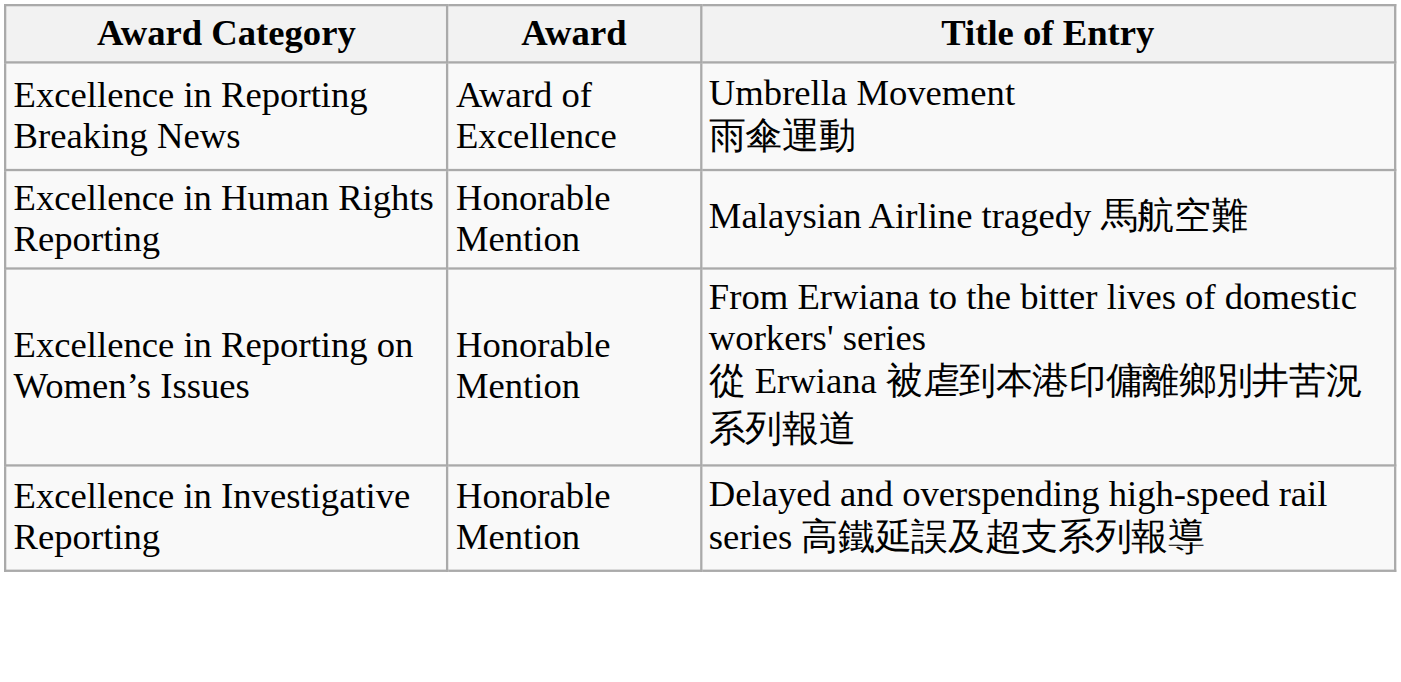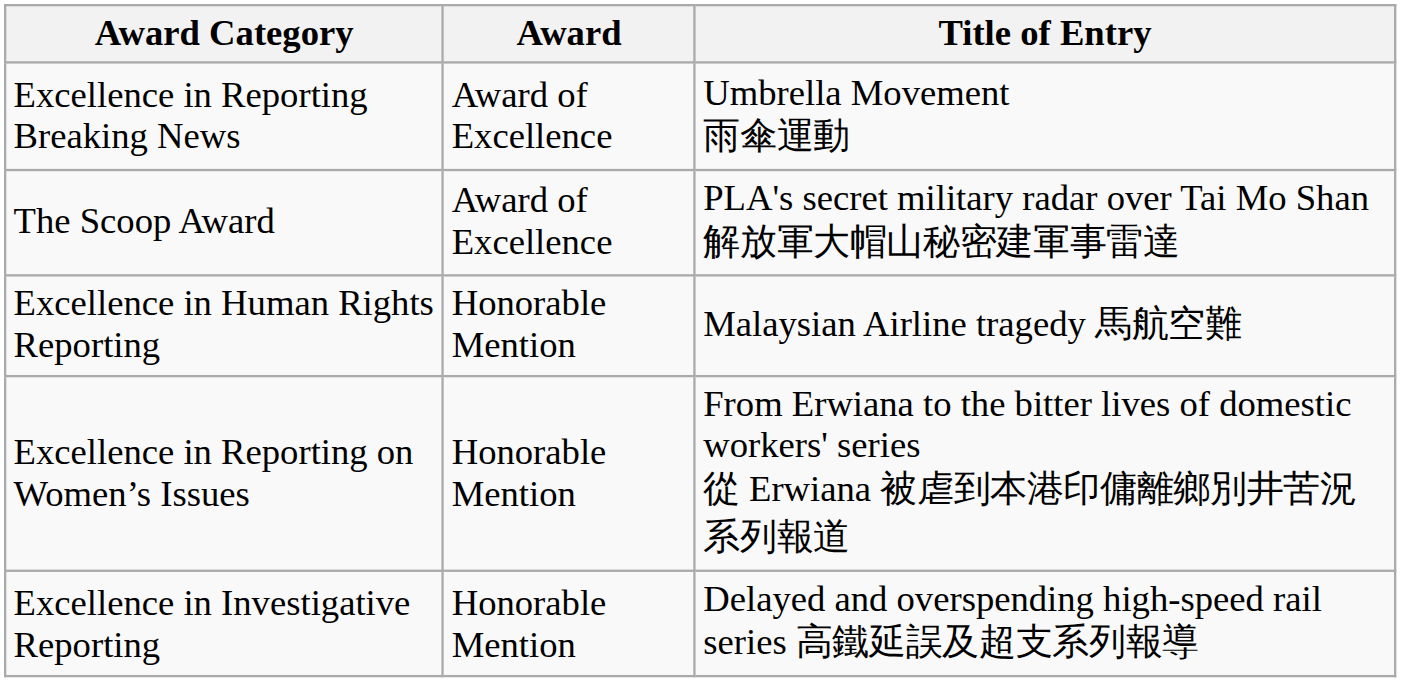+ row: The Scoop Award | Award of Excellence | PLA's secret military radar over Tai Mo Shan 解放軍大帽山秘密建軍事雷達
